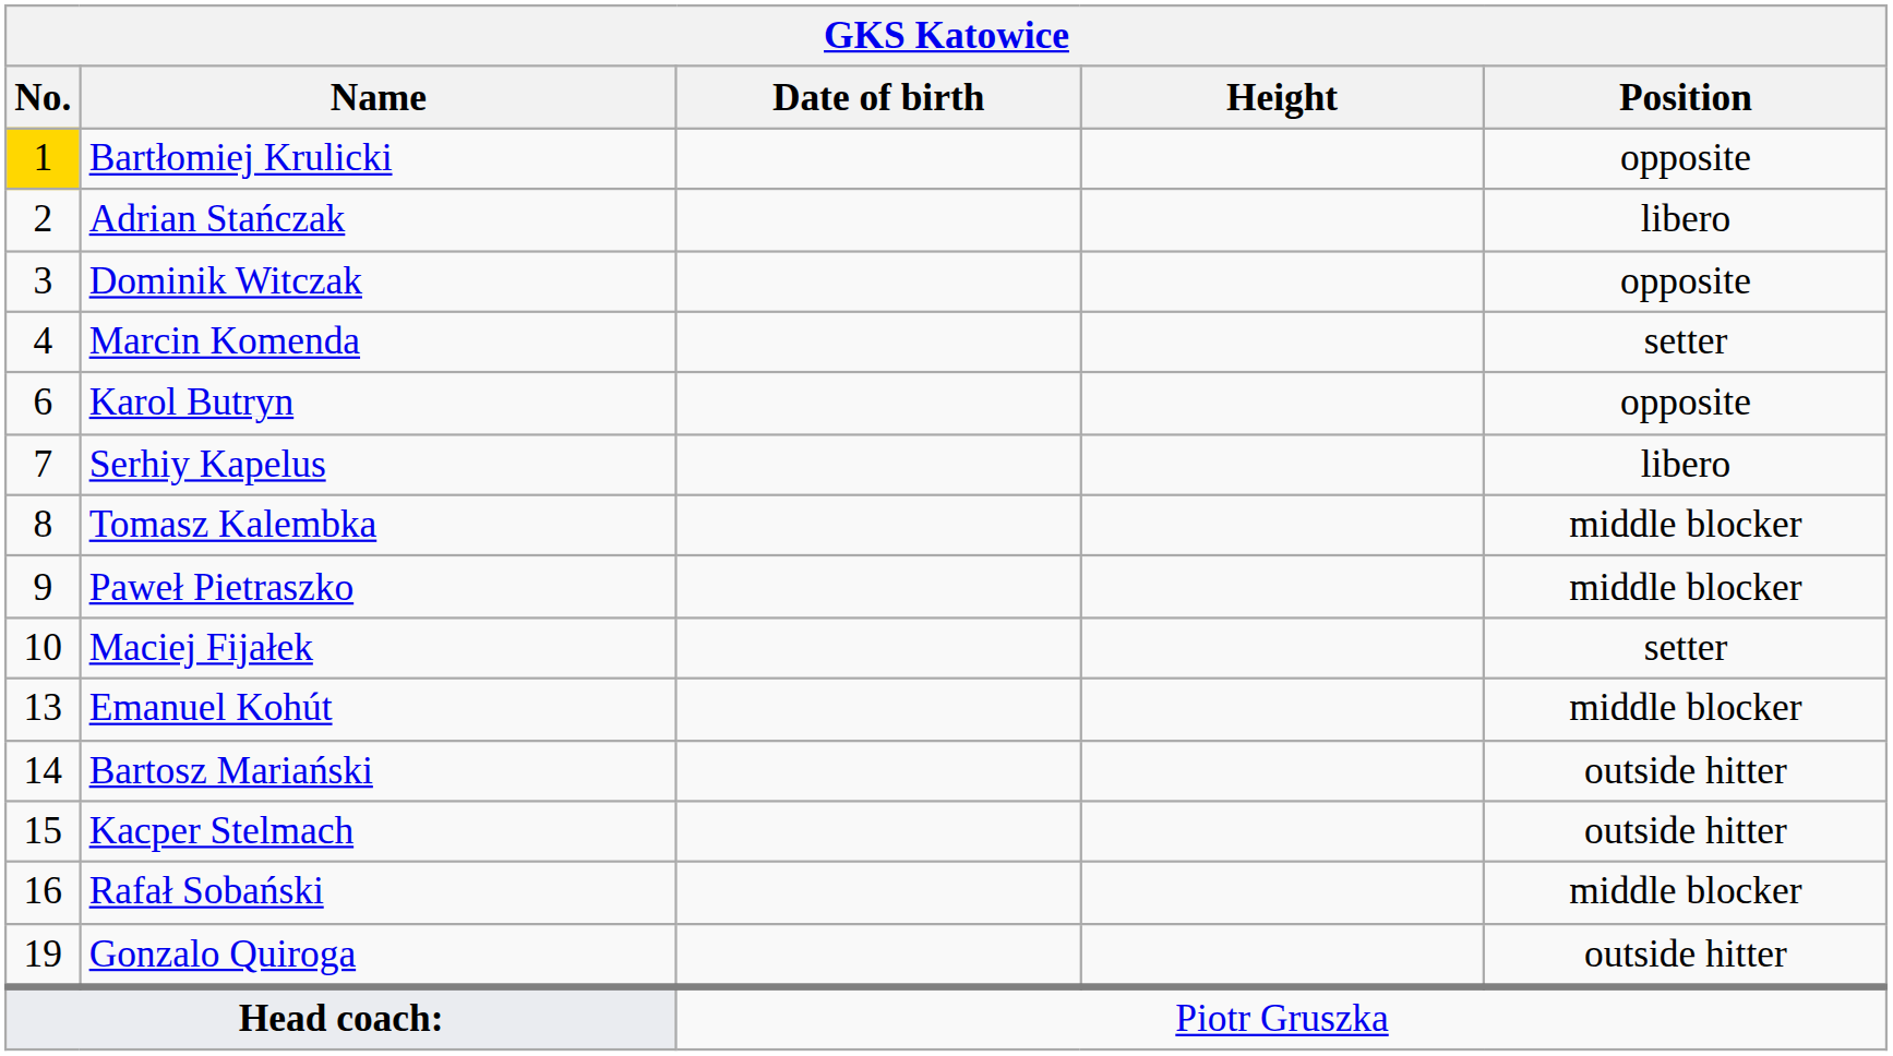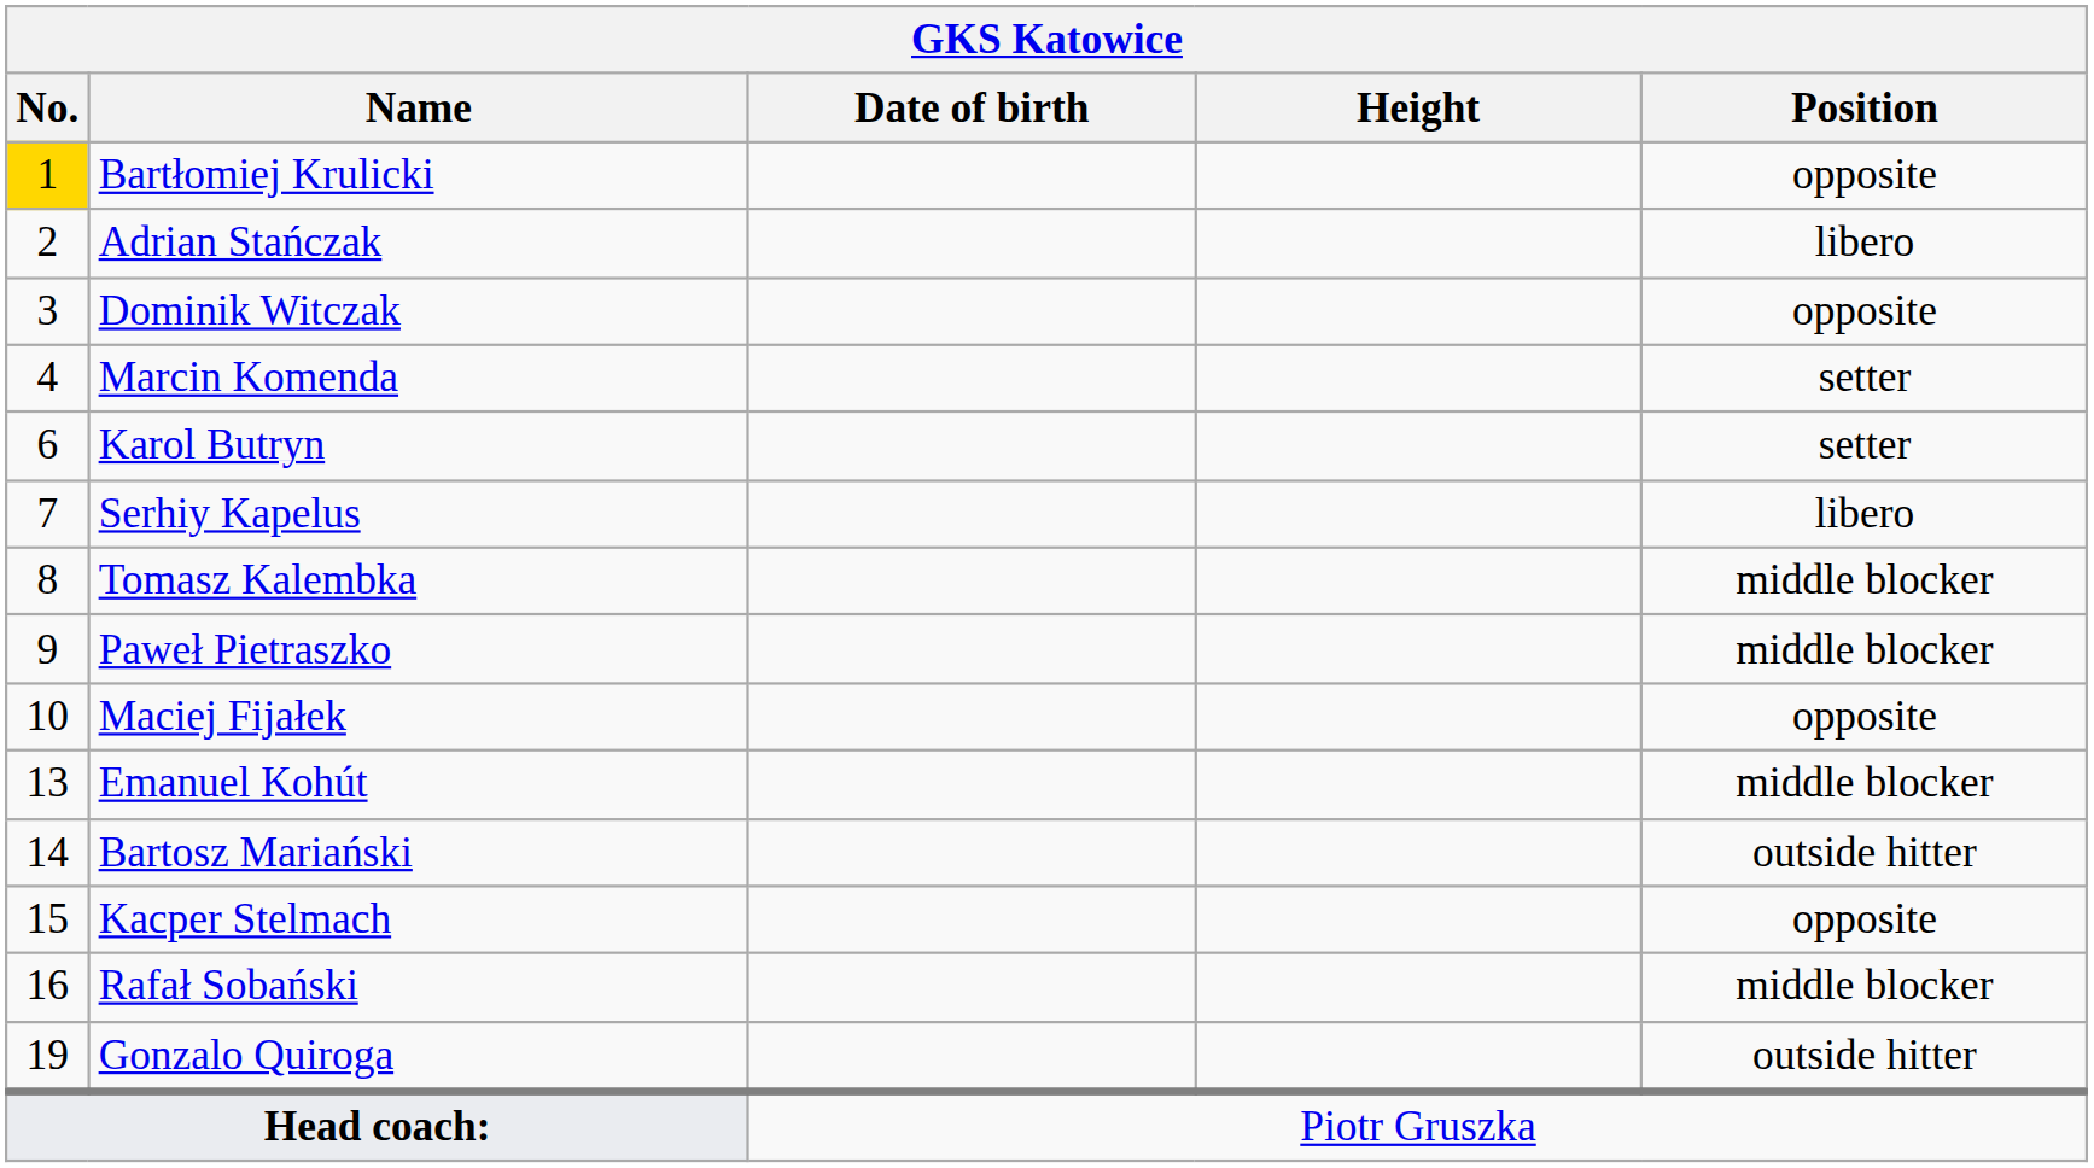Karol Butryn | Position: opposite -> setter
Maciej Fijałek | Position: setter -> opposite
Kacper Stelmach | Position: outside hitter -> opposite
